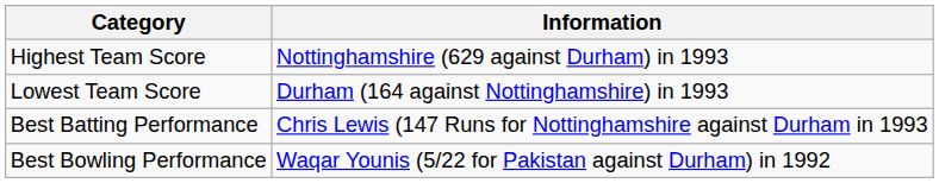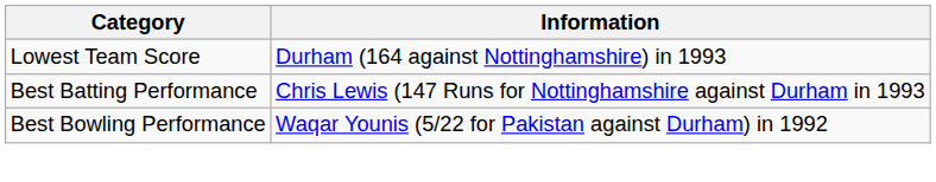- row: Highest Team Score | Nottinghamshire (629 against Durham) in 1993
